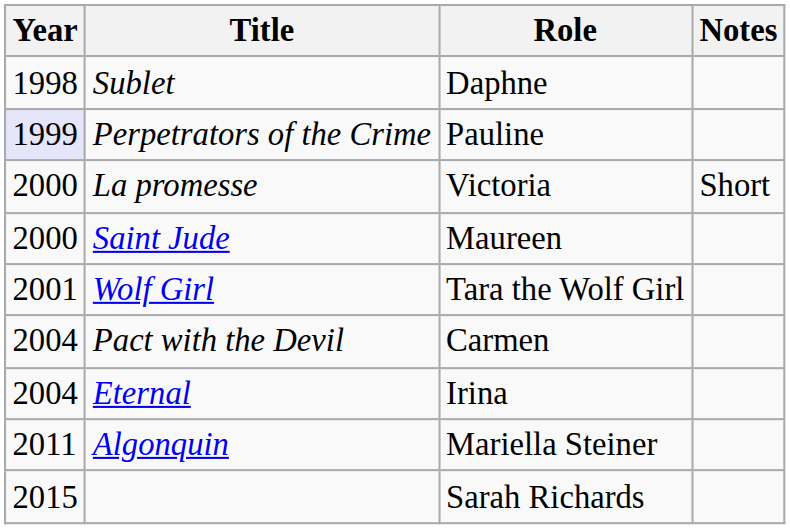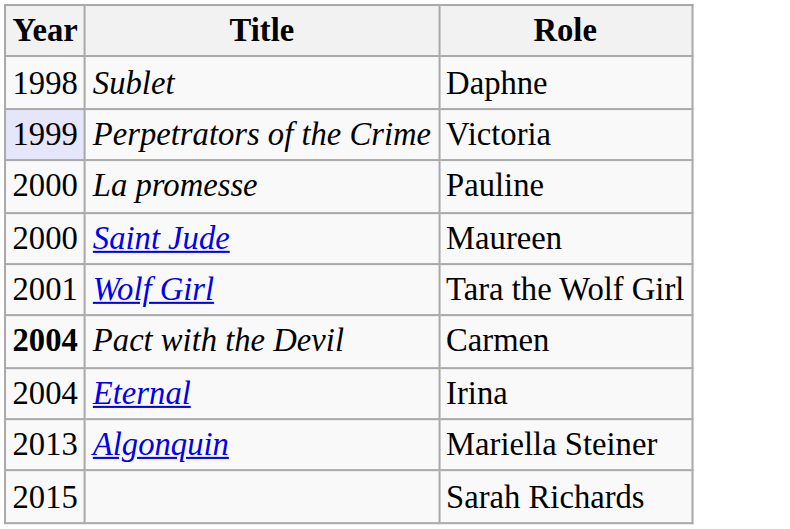- column: Notes | Short
Perpetrators of the Crime | Role: Pauline -> Victoria
La promesse | Role: Victoria -> Pauline
Pact with the Devil | Year: normal -> bold
Algonquin | Year: 2011 -> 2013
